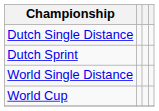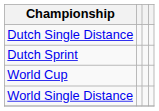rows swapped: World Single Distance <-> World Cup
